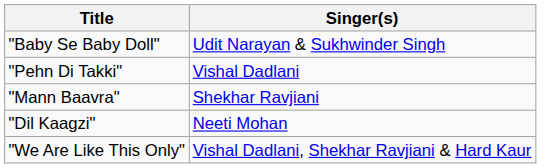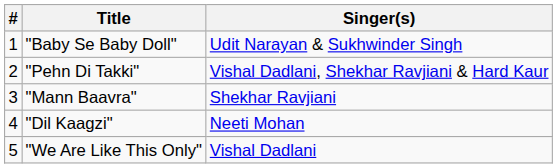+ column: # | 1 | 2 | 3 | 4 | 5
"Pehn Di Takki" | Singer(s): Vishal Dadlani -> Vishal Dadlani, Shekhar Ravjiani & Hard Kaur
"We Are Like This Only" | Singer(s): Vishal Dadlani, Shekhar Ravjiani & Hard Kaur -> Vishal Dadlani
